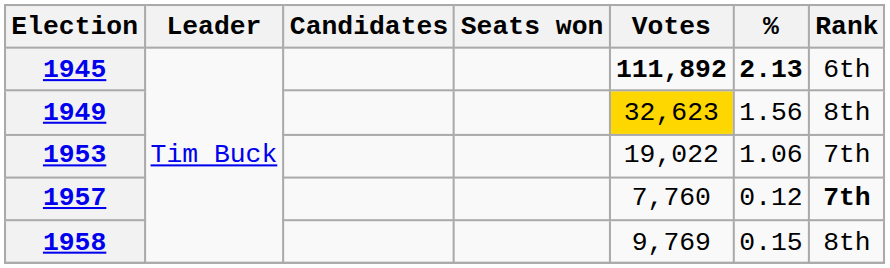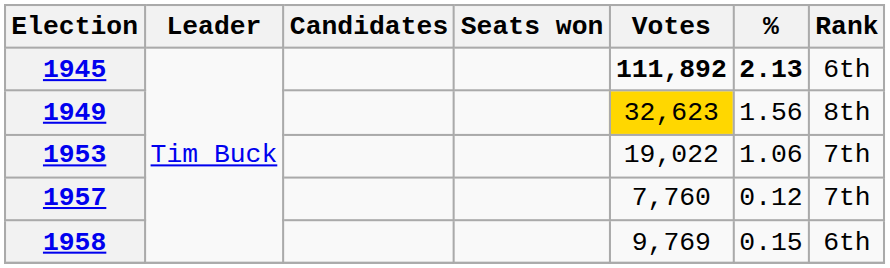1957 | Rank: bold -> normal
1958 | Rank: 8th -> 6th
